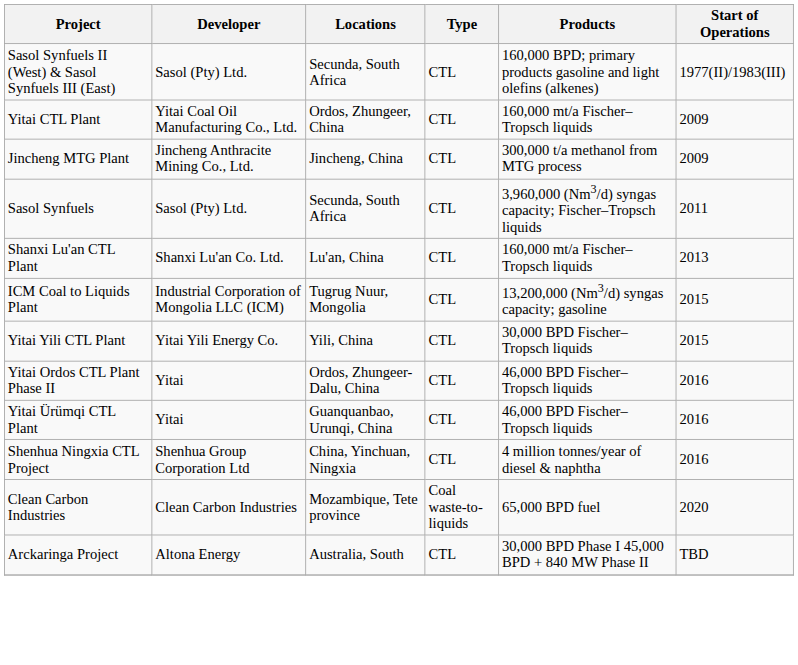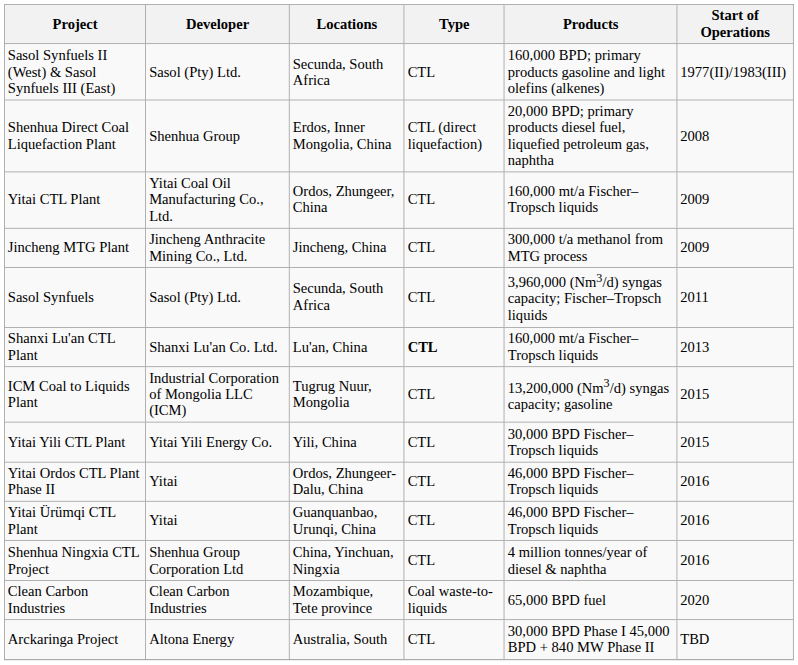+ row: Shenhua Direct Coal Liquefaction Plant | Shenhua Group | Erdos, Inner Mongolia, China | CTL (direct liquefaction) | 20,000 BPD; primary products diesel fuel, liquefied petroleum gas, naphtha | 2008
Shanxi Lu'an CTL Plant | Type: normal -> bold
